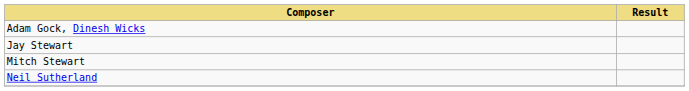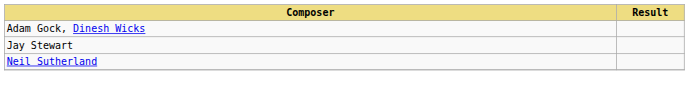- row: Mitch Stewart
